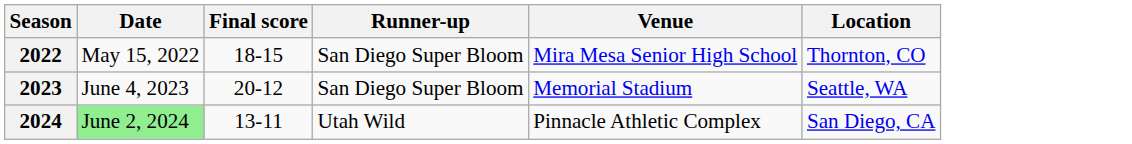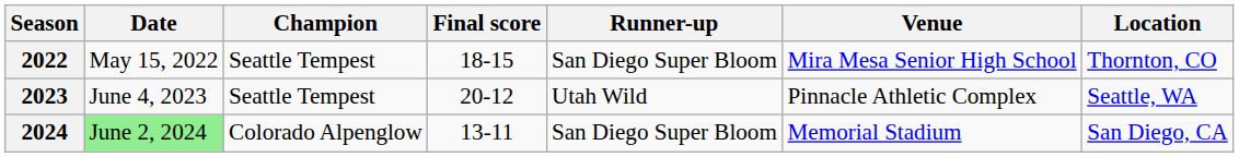+ column: Champion | Seattle Tempest | Seattle Tempest | Colorado Alpenglow
2023 | Runner-up: San Diego Super Bloom -> Utah Wild
2023 | Venue: Memorial Stadium -> Pinnacle Athletic Complex
2024 | Runner-up: Utah Wild -> San Diego Super Bloom
2024 | Venue: Pinnacle Athletic Complex -> Memorial Stadium
